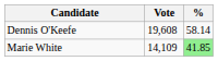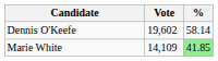Dennis O'Keefe | Vote: 19,608 -> 19,602
